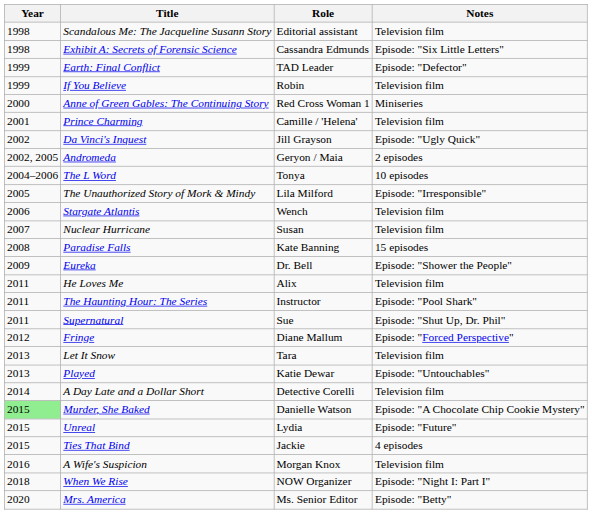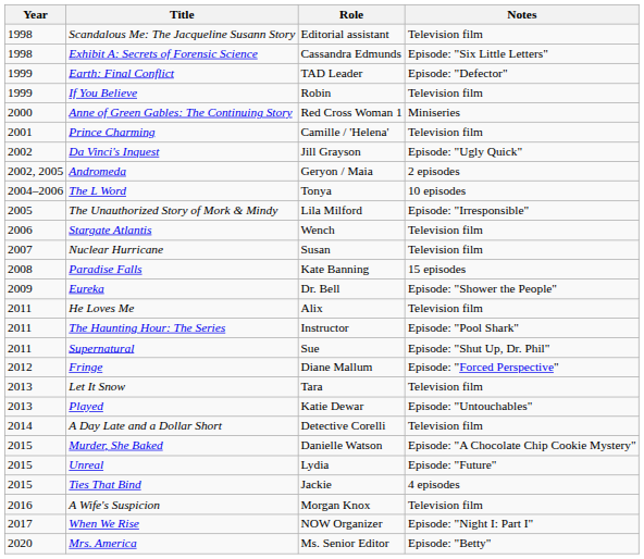Murder, She Baked | Year: lightgreen background -> no background
When We Rise | Year: 2018 -> 2017
